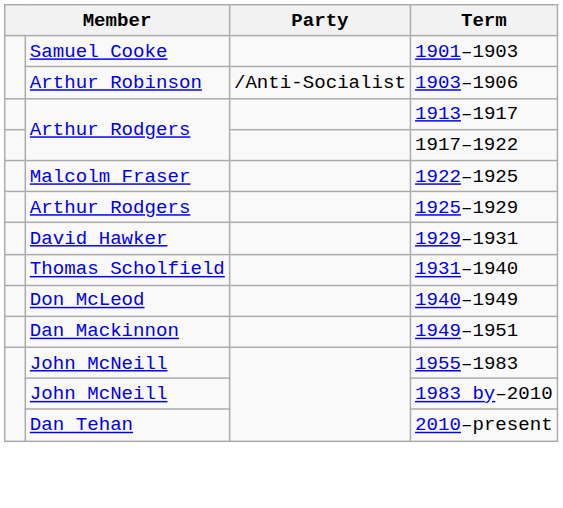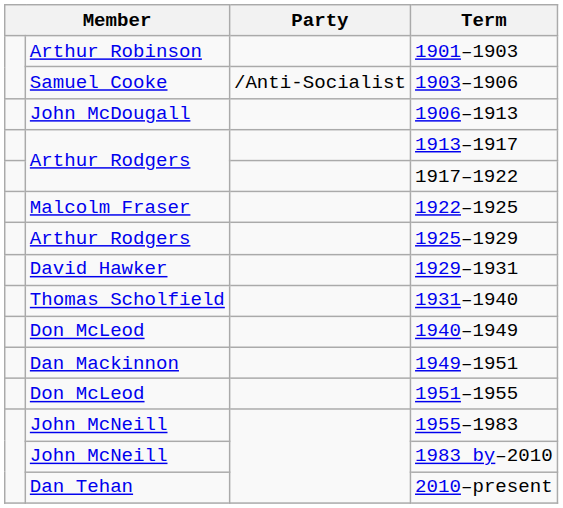1901–1903 | column 2: Samuel Cooke -> Arthur Robinson
1903–1906 | column 2: Arthur Robinson -> Samuel Cooke
+ row: John McDougall | 1906–1913
+ row: Don McLeod | 1951–1955
